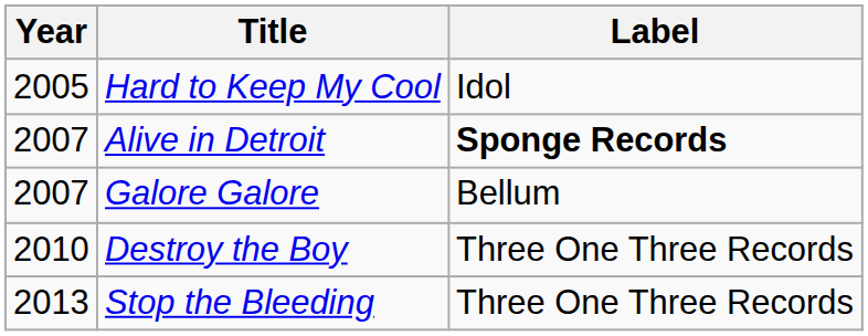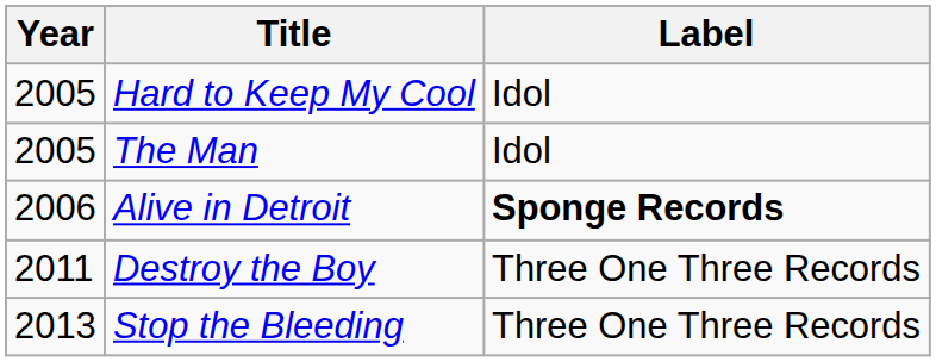+ row: 2005 | The Man | Idol
Alive in Detroit | Year: 2007 -> 2006
- row: 2007 | Galore Galore | Bellum
Destroy the Boy | Year: 2010 -> 2011
